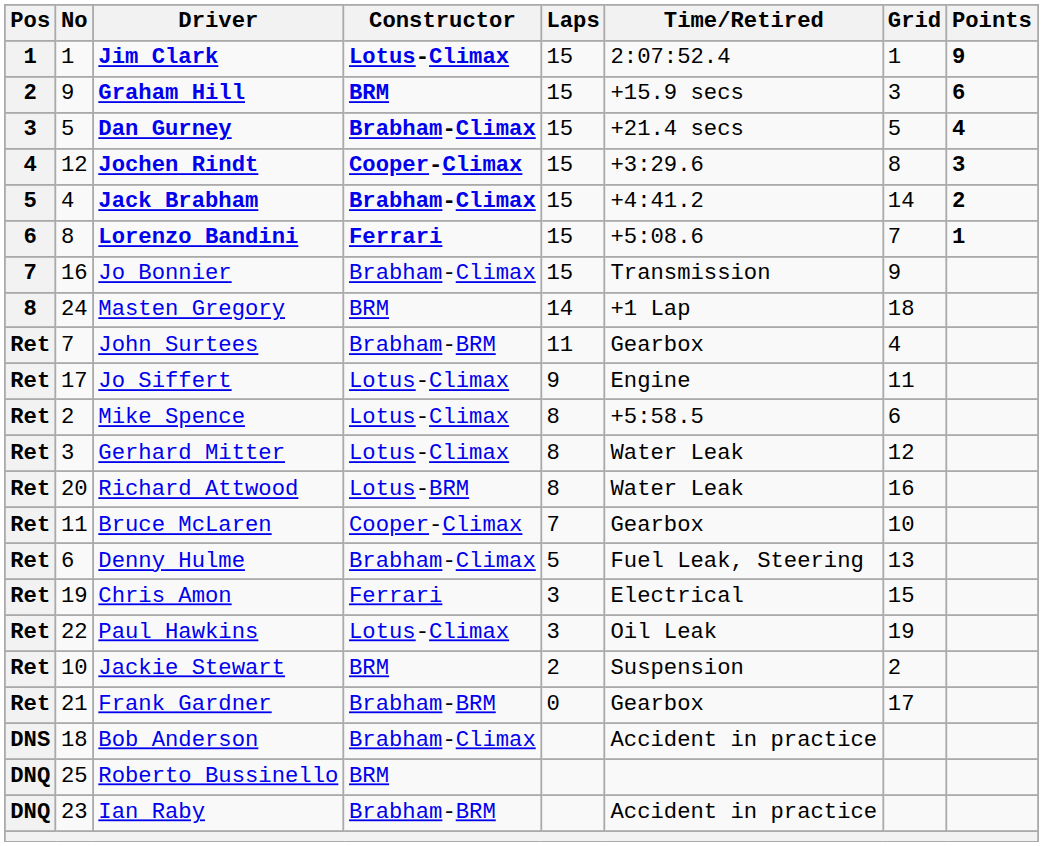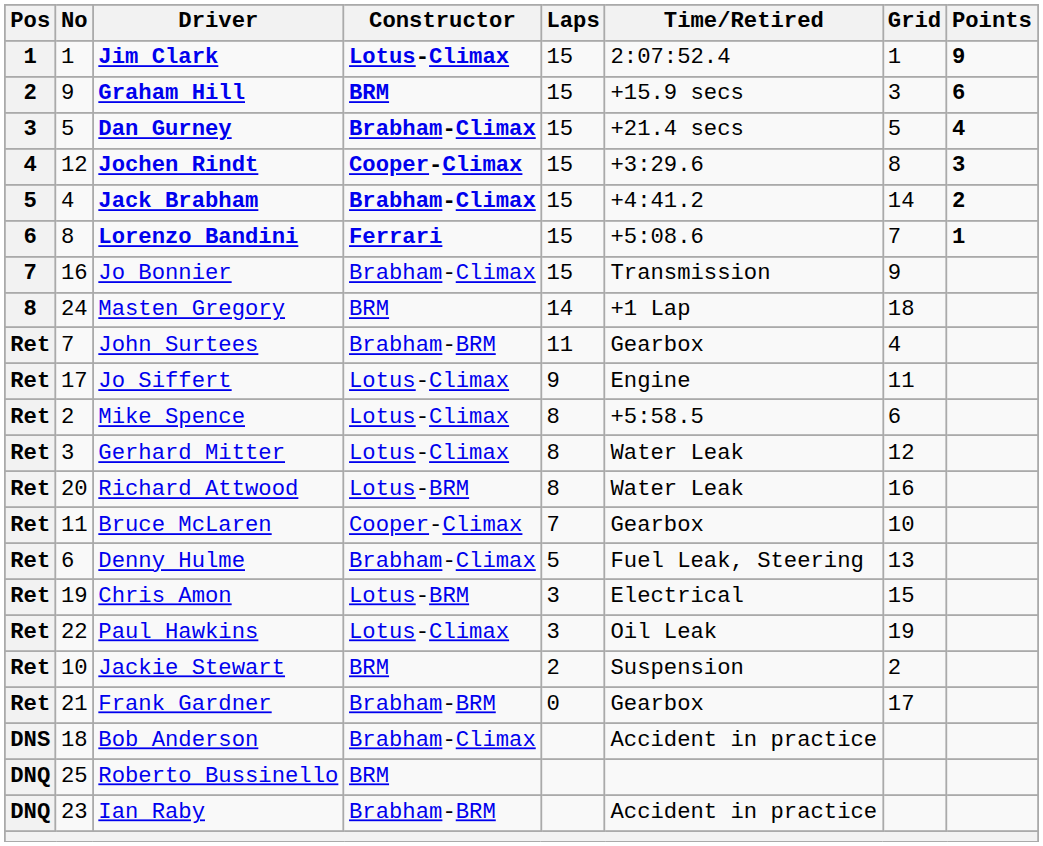Chris Amon | Constructor: Ferrari -> Lotus-BRM
